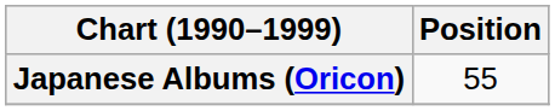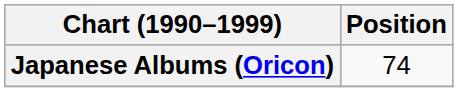Japanese Albums (Oricon) | Position: 55 -> 74
